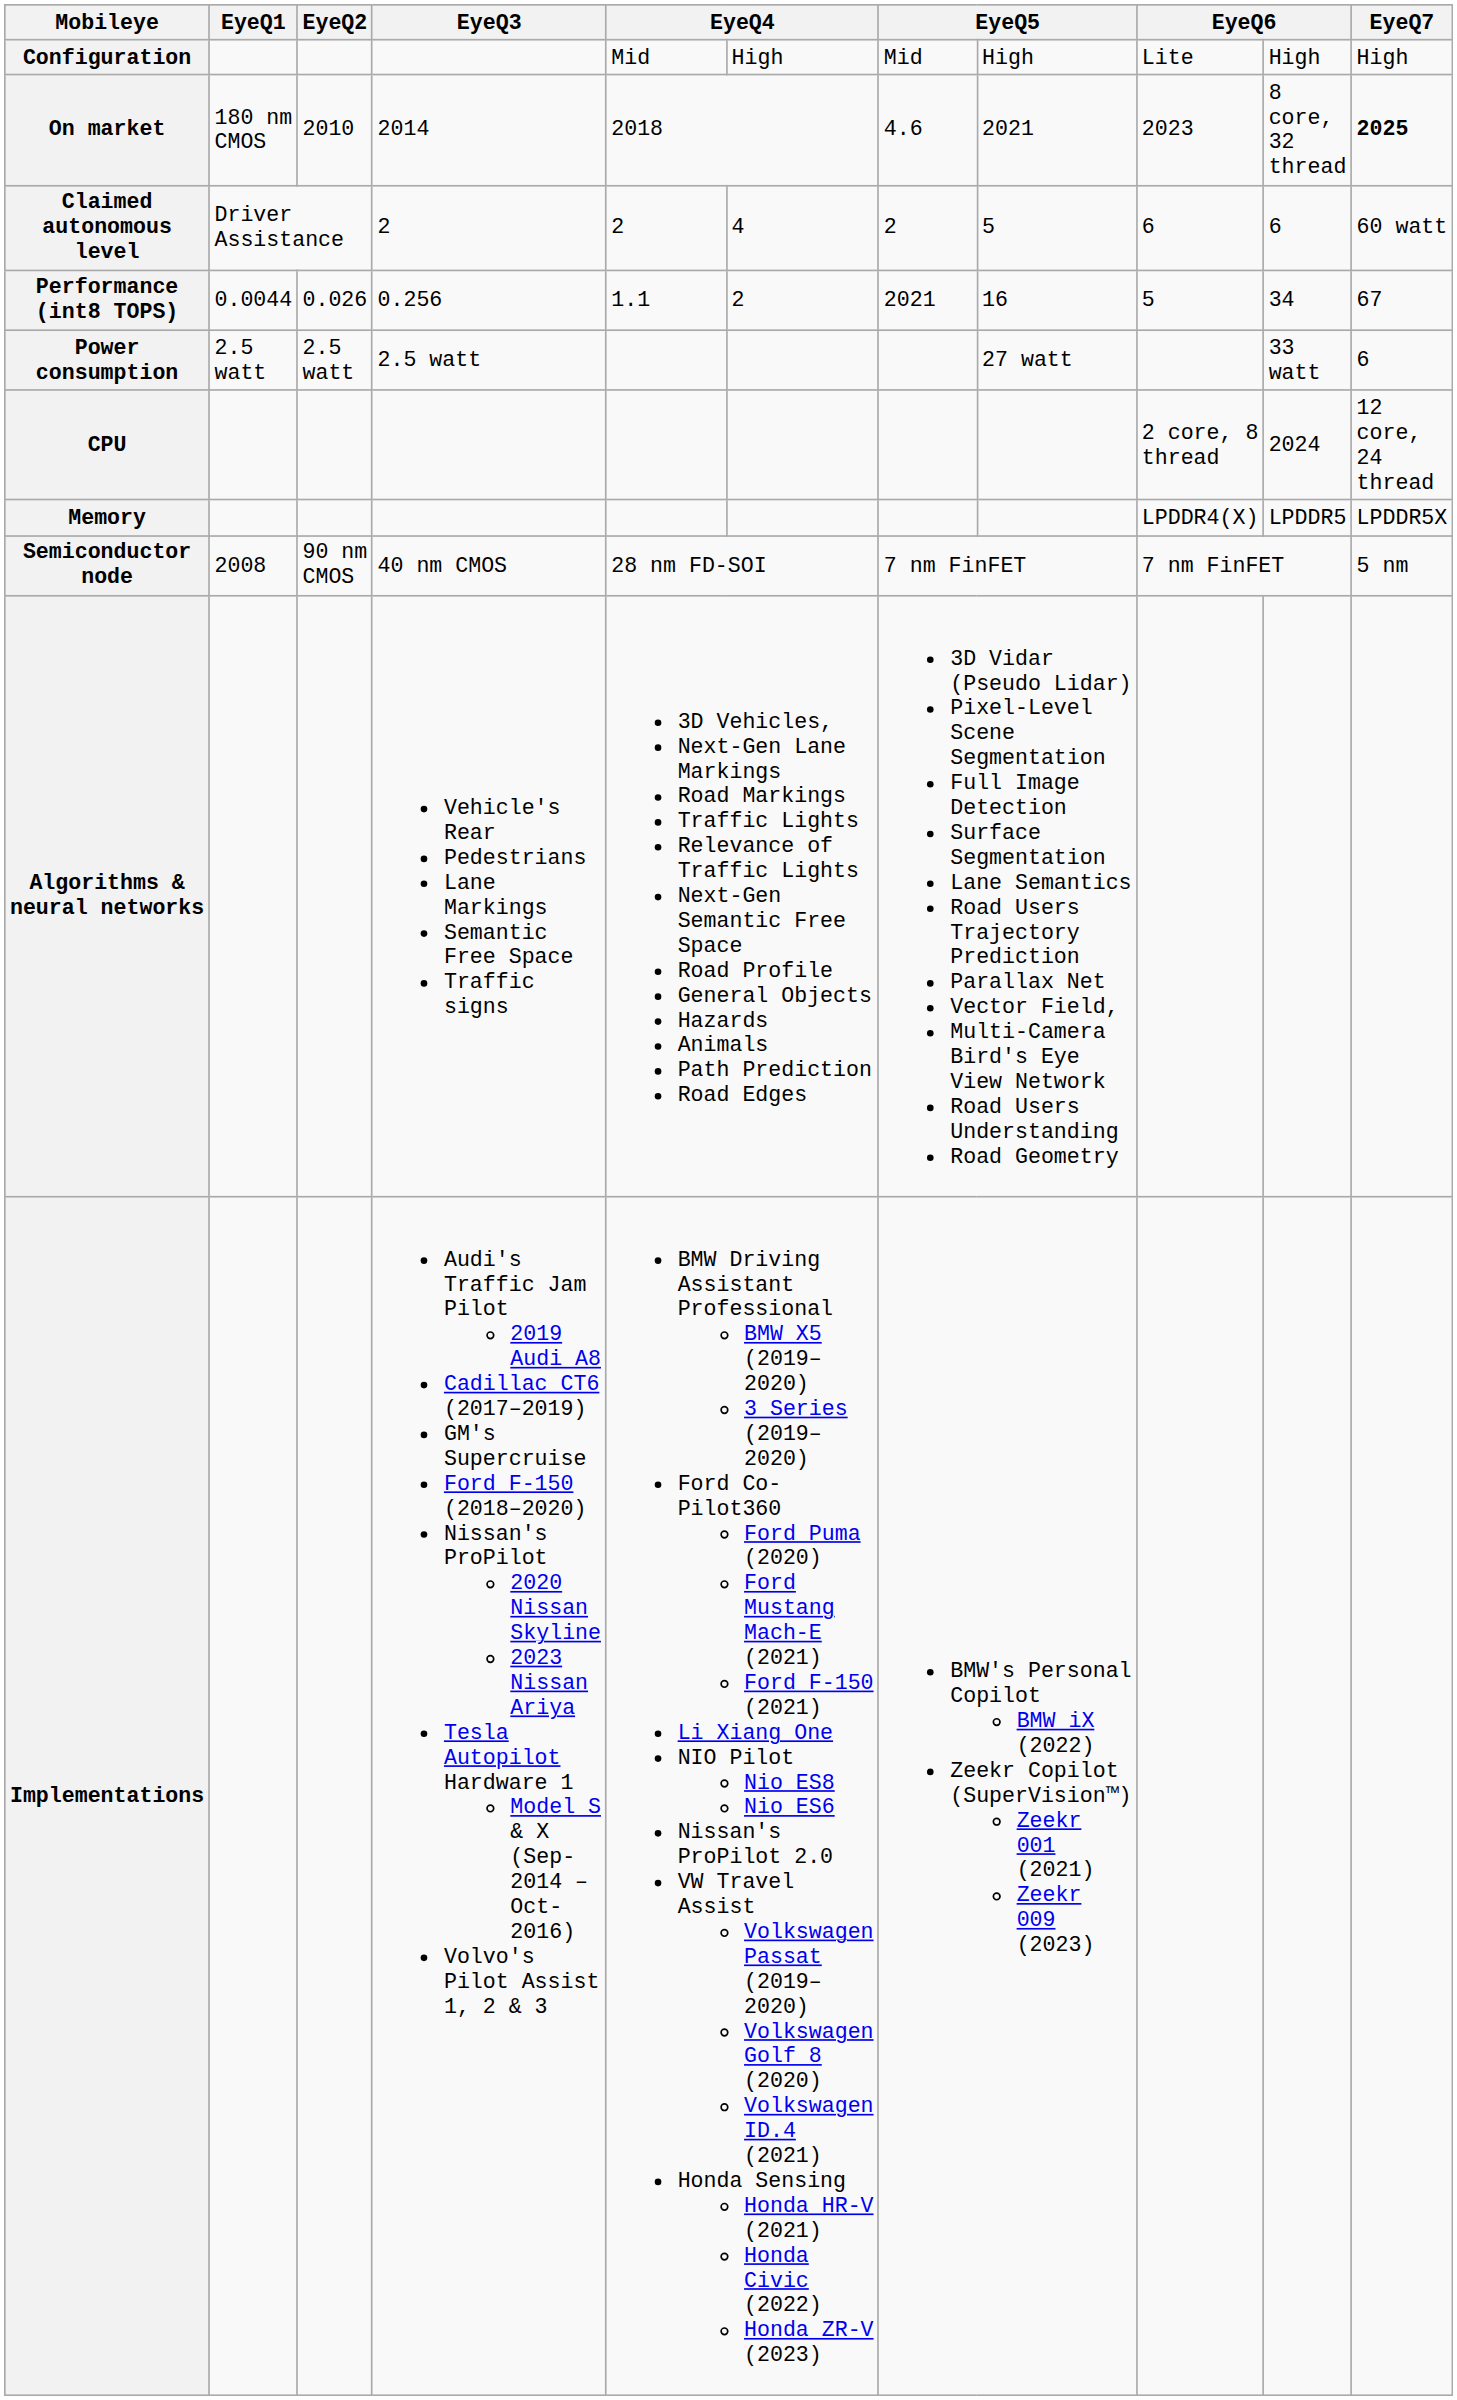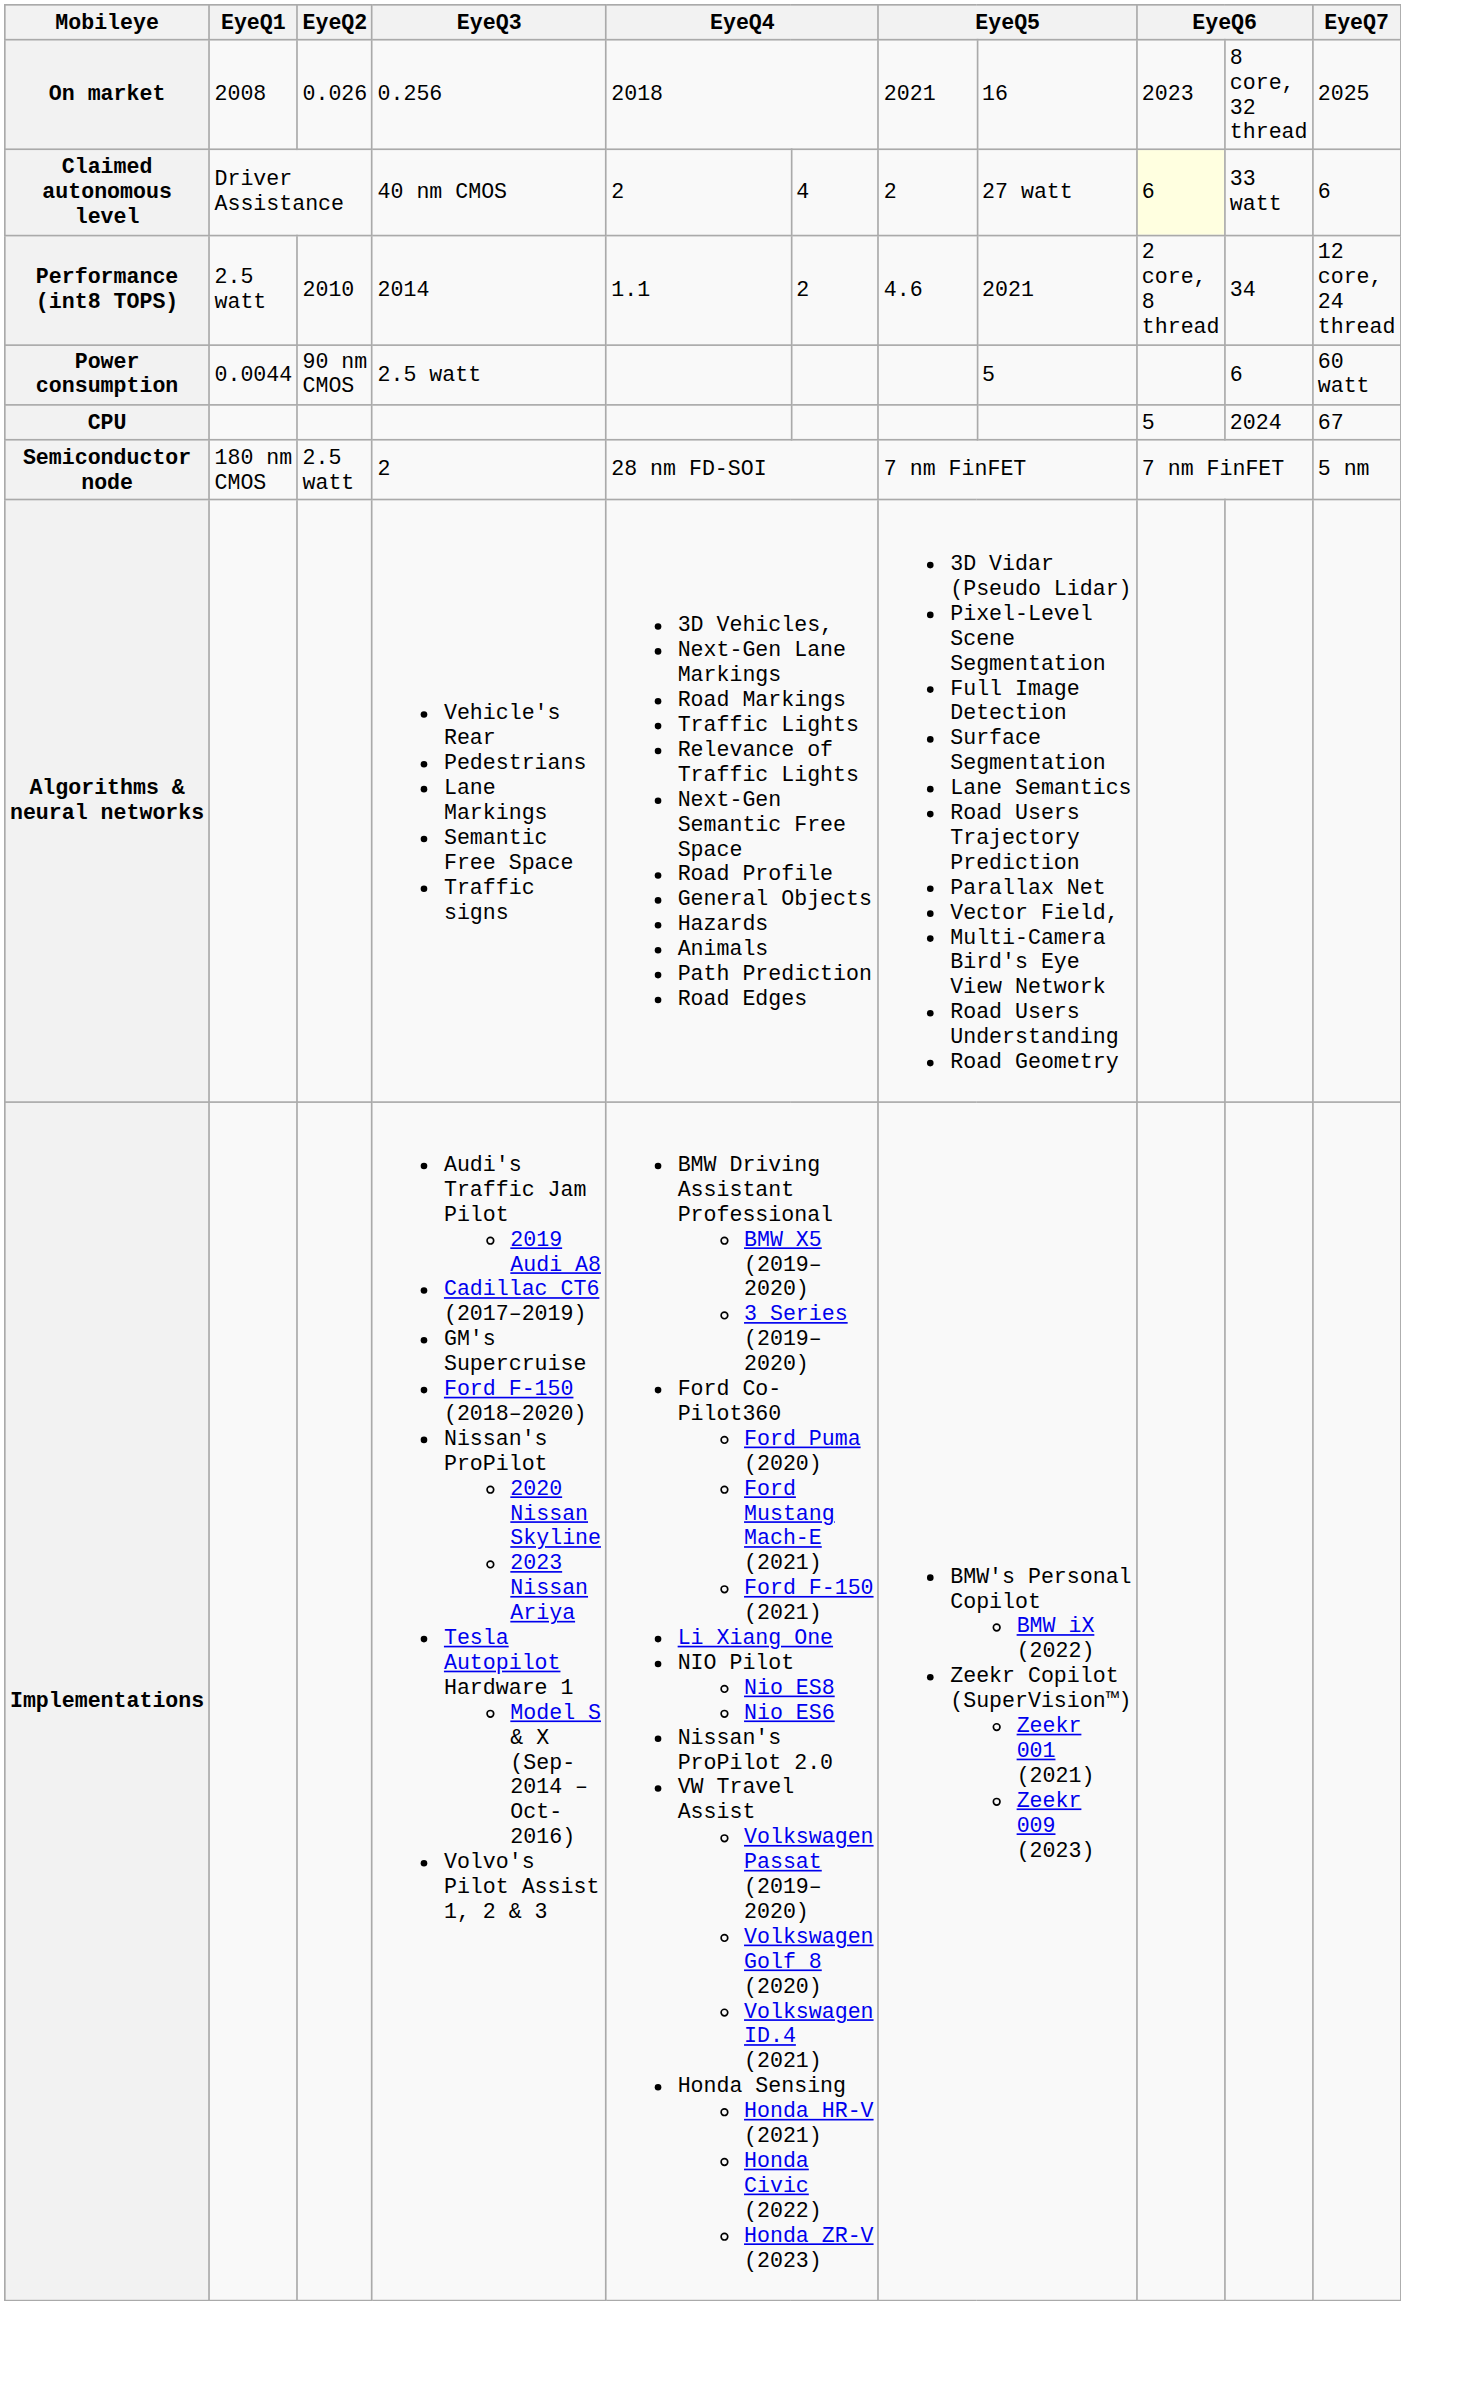- row: Configuration | Mid | High | Mid | High | Lite | High | High
On market | EyeQ1: 180 nm CMOS -> 2008
On market | EyeQ2: 2010 -> 0.026
On market | EyeQ3: 2014 -> 0.256
On market | column 7: 4.6 -> 2021
On market | column 8: 2021 -> 16
On market | EyeQ7: bold -> normal
Claimed autonomous level | EyeQ3: 2 -> 40 nm CMOS
Claimed autonomous level | column 8: 5 -> 27 watt
Claimed autonomous level | column 9: no background -> lightyellow background
Claimed autonomous level | column 10: 6 -> 33 watt
Claimed autonomous level | EyeQ7: 60 watt -> 6
Performance (int8 TOPS) | EyeQ1: 0.0044 -> 2.5 watt
Performance (int8 TOPS) | EyeQ2: 0.026 -> 2010
Performance (int8 TOPS) | EyeQ3: 0.256 -> 2014
Performance (int8 TOPS) | column 7: 2021 -> 4.6
Performance (int8 TOPS) | column 8: 16 -> 2021
Performance (int8 TOPS) | column 9: 5 -> 2 core, 8 thread
Performance (int8 TOPS) | EyeQ7: 67 -> 12 core, 24 thread
Power consumption | EyeQ1: 2.5 watt -> 0.0044
Power consumption | EyeQ2: 2.5 watt -> 90 nm CMOS
Power consumption | column 8: 27 watt -> 5
Power consumption | column 10: 33 watt -> 6
Power consumption | EyeQ7: 6 -> 60 watt
CPU | column 9: 2 core, 8 thread -> 5
CPU | EyeQ7: 12 core, 24 thread -> 67
- row: Memory | LPDDR4(X) | LPDDR5 | LPDDR5X
Semiconductor node | EyeQ1: 2008 -> 180 nm CMOS
Semiconductor node | EyeQ2: 90 nm CMOS -> 2.5 watt
Semiconductor node | EyeQ3: 40 nm CMOS -> 2
